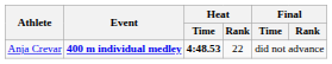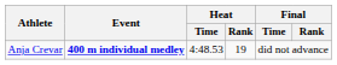Anja Crevar | Heat / Time: bold -> normal
Anja Crevar | Heat / Rank: 22 -> 19
